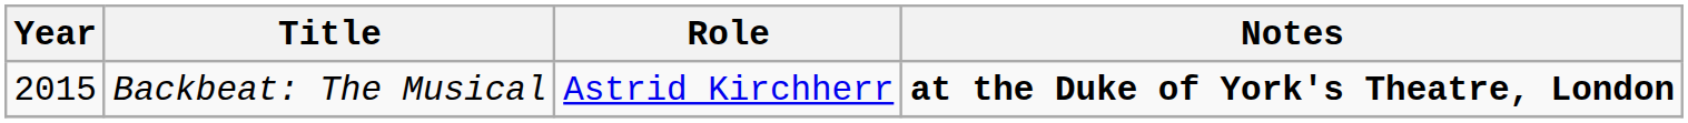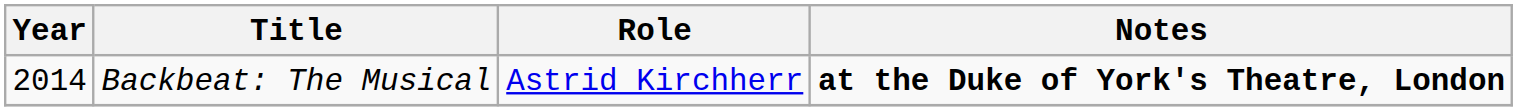Backbeat: The Musical | Year: 2015 -> 2014
